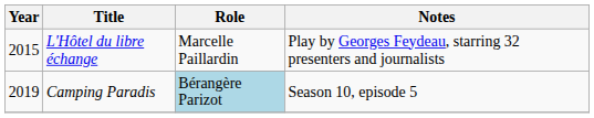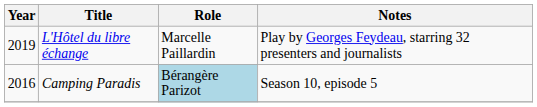L'Hôtel du libre échange | Year: 2015 -> 2019
Camping Paradis | Year: 2019 -> 2016
